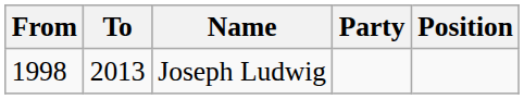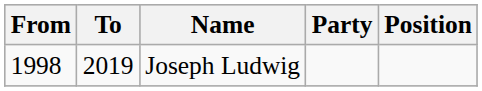Joseph Ludwig | To: 2013 -> 2019
